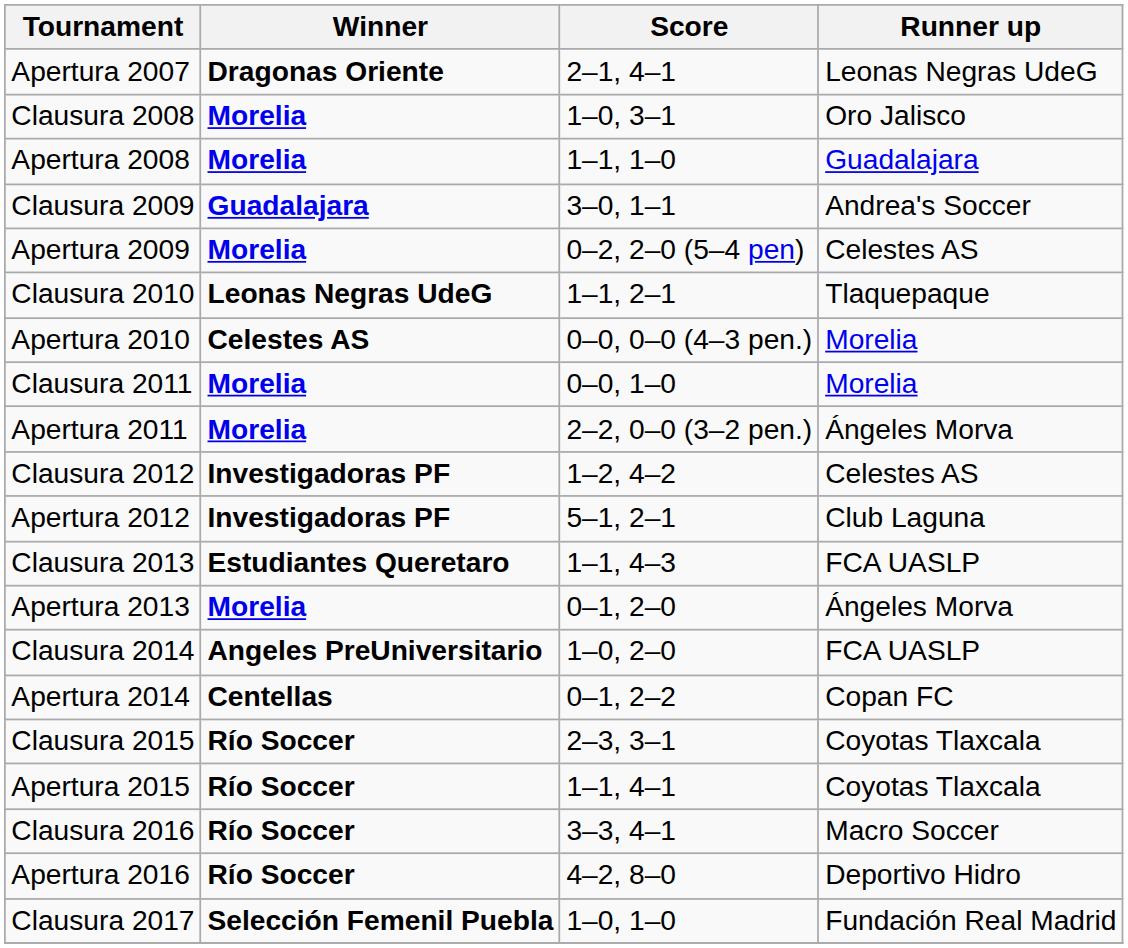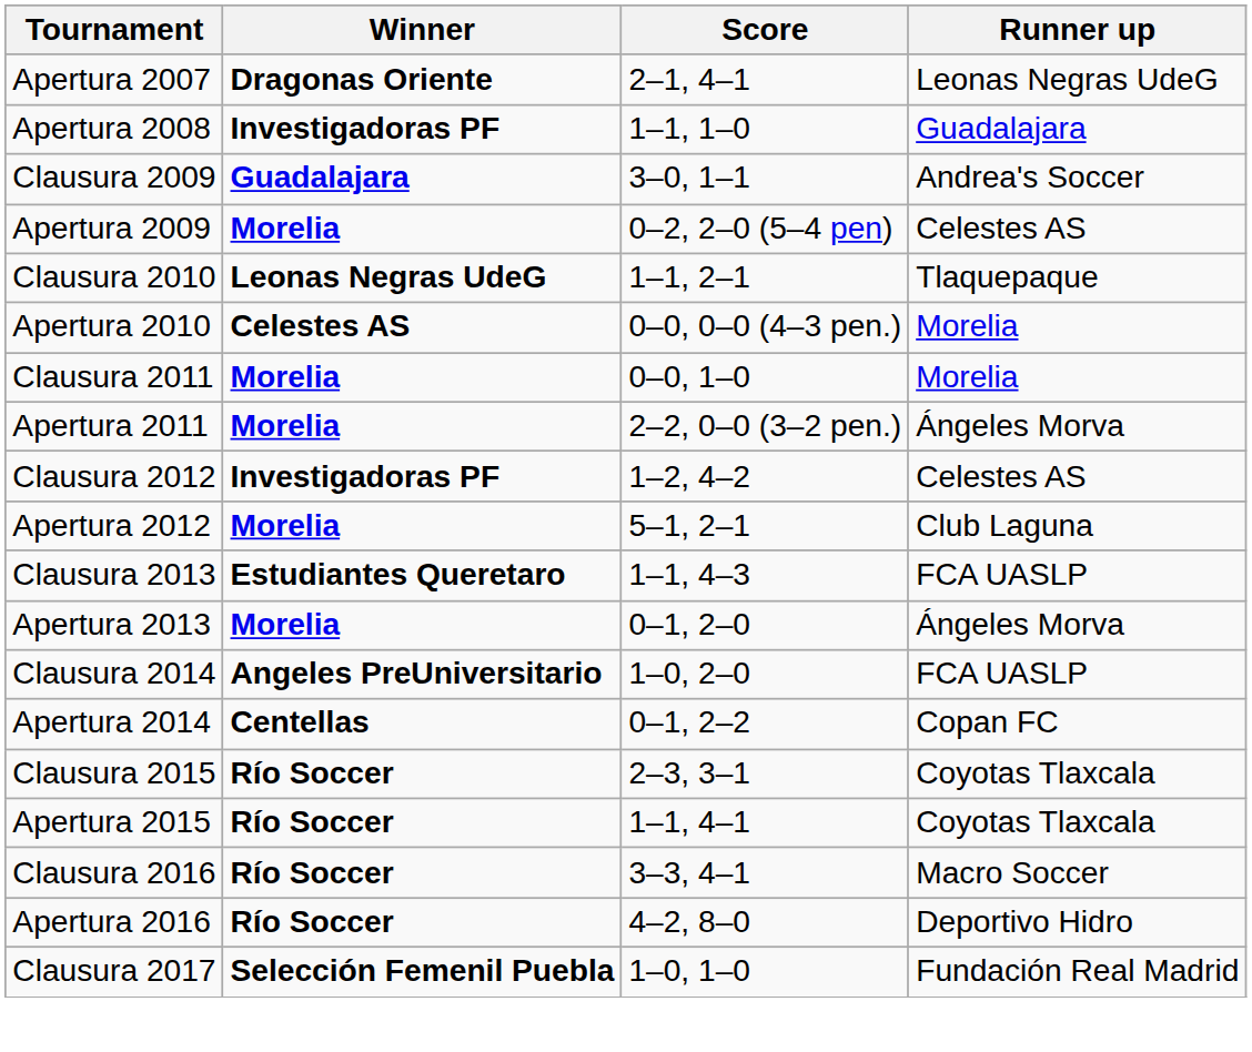- row: Clausura 2008 | Morelia | 1–0, 3–1 | Oro Jalisco
Apertura 2008 | Winner: Morelia -> Investigadoras PF
Apertura 2012 | Winner: Investigadoras PF -> Morelia
